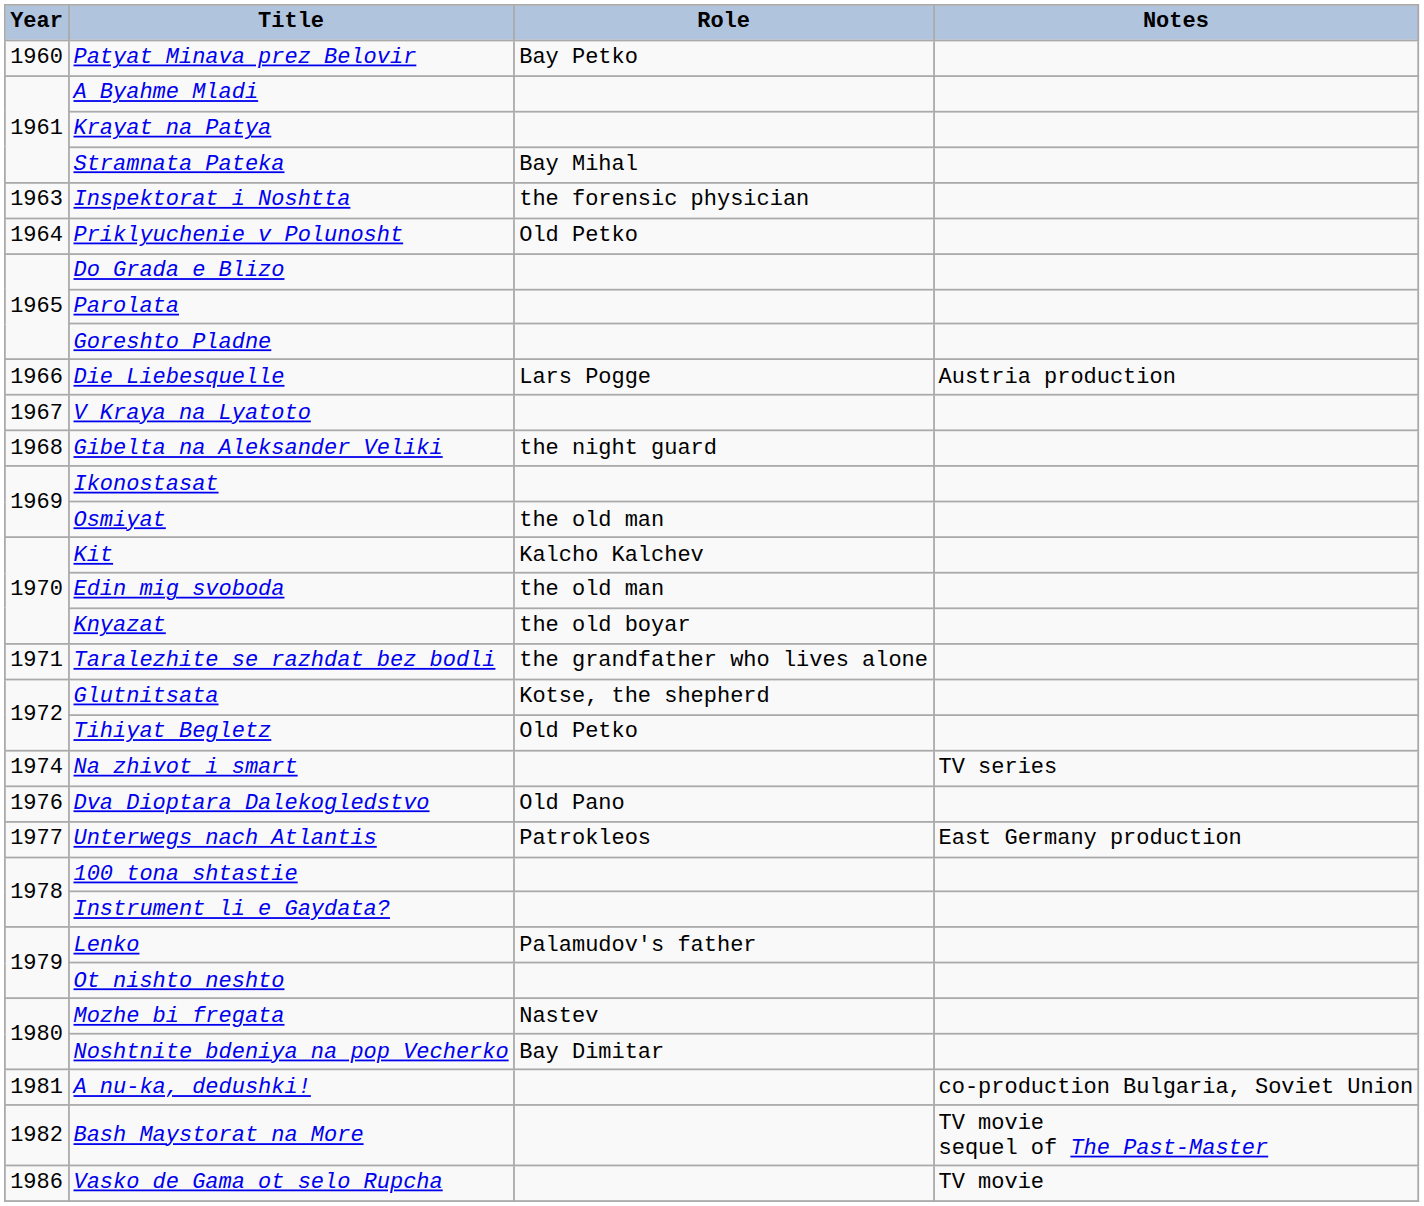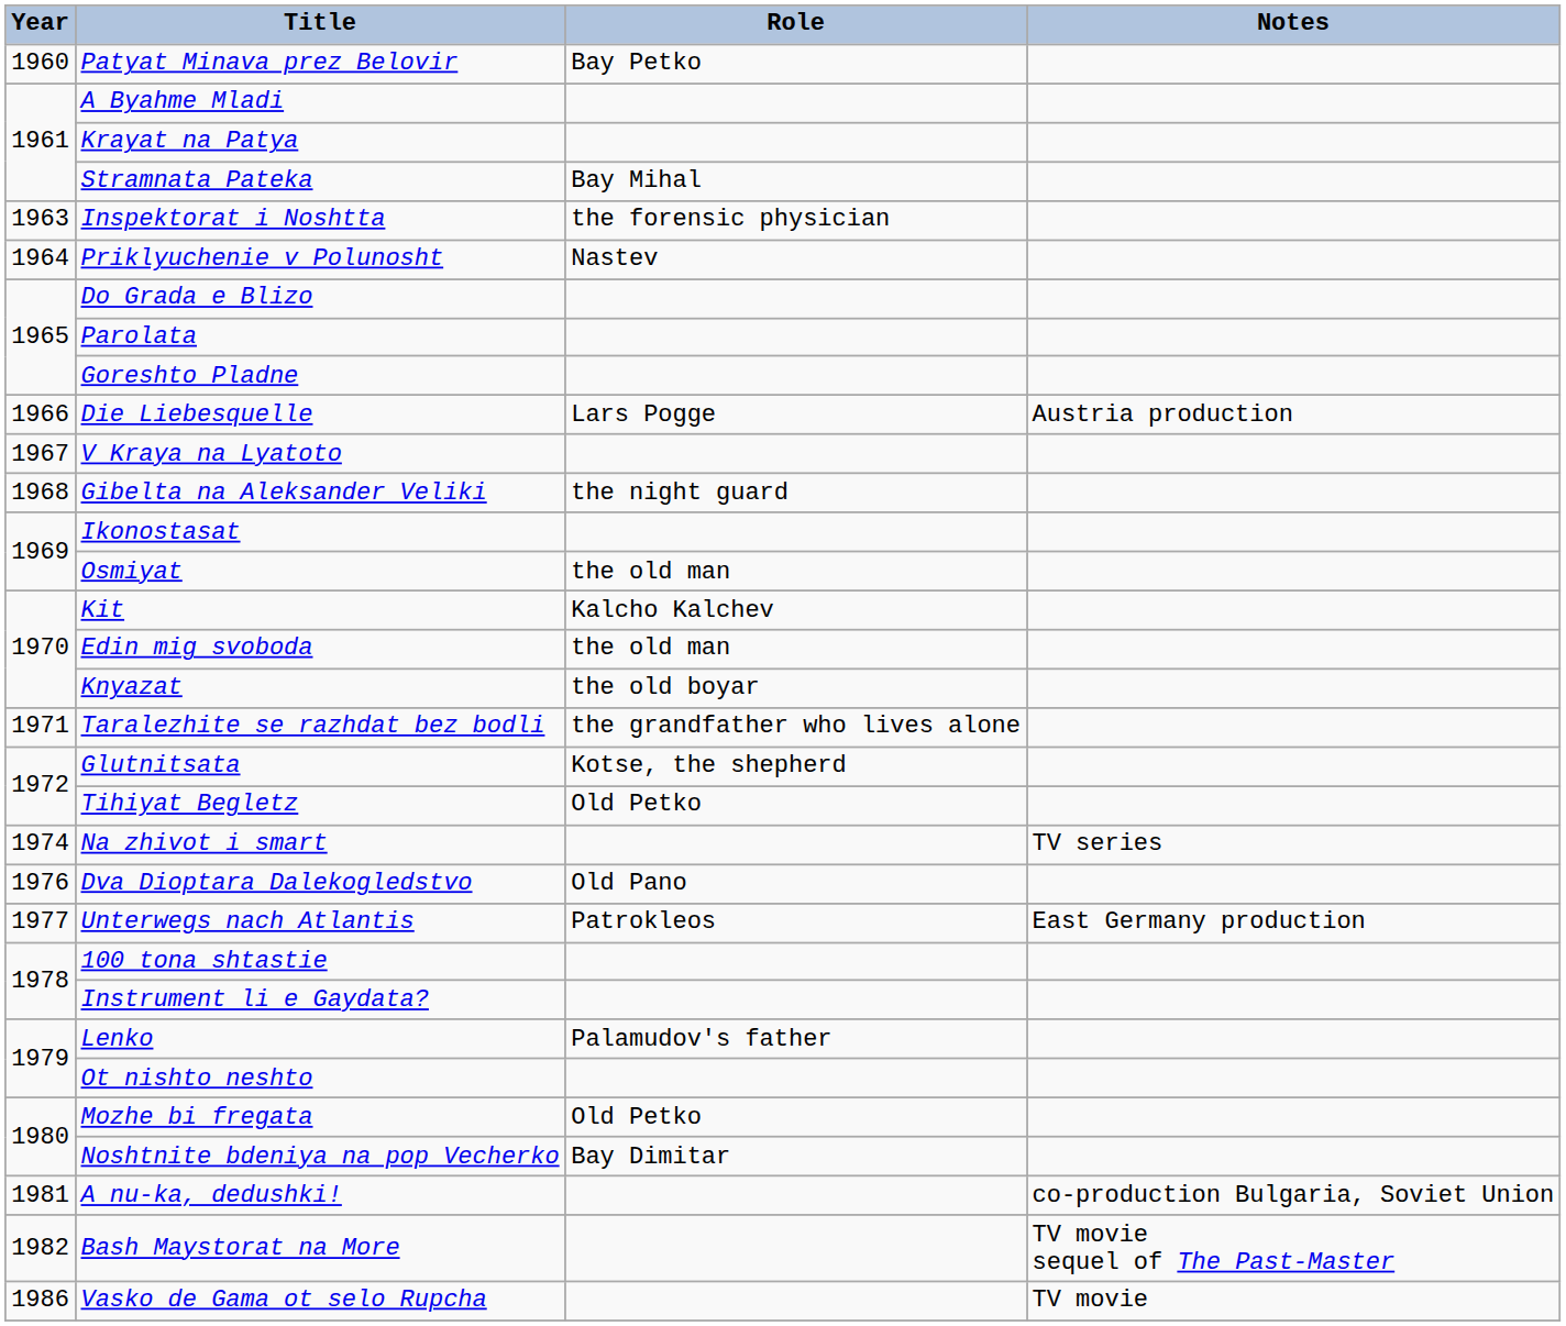Priklyuchenie v Polunosht | Role: Old Petko -> Nastev
Mozhe bi fregata | Role: Nastev -> Old Petko
